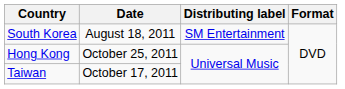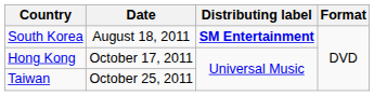South Korea | Distributing label: normal -> bold
Hong Kong | Date: October 25, 2011 -> October 17, 2011
Taiwan | Date: October 17, 2011 -> October 25, 2011
